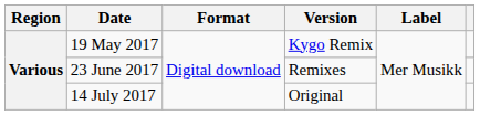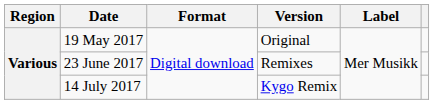19 May 2017 | Version: Kygo Remix -> Original
14 July 2017 | Version: Original -> Kygo Remix
